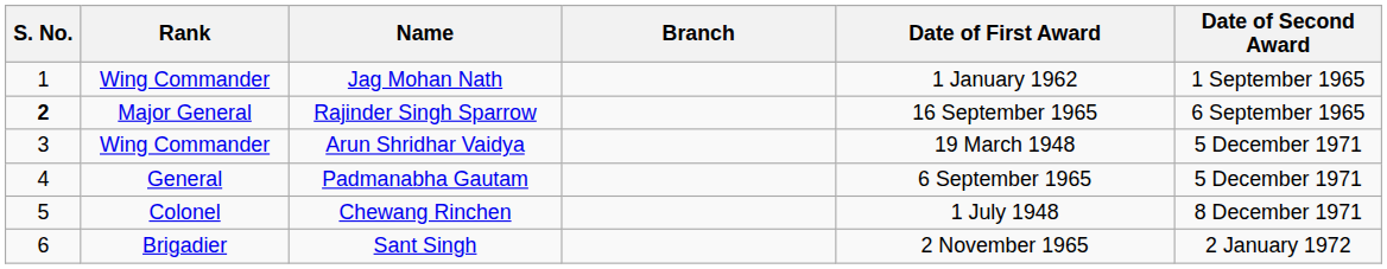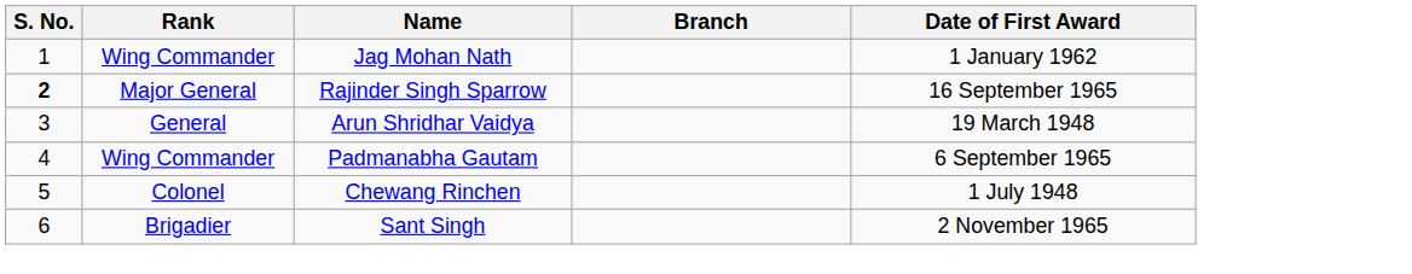- column: Date of Second Award | 1 September 1965 | 6 September 1965 | 5 December 1971 | 5 December 1971 | 8 December 1971 | 2 January 1972
Arun Shridhar Vaidya | Rank: Wing Commander -> General
Padmanabha Gautam | Rank: General -> Wing Commander
